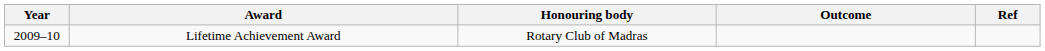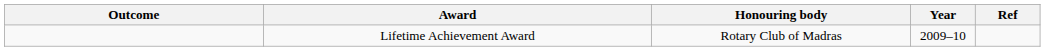columns swapped: Year <-> Outcome
